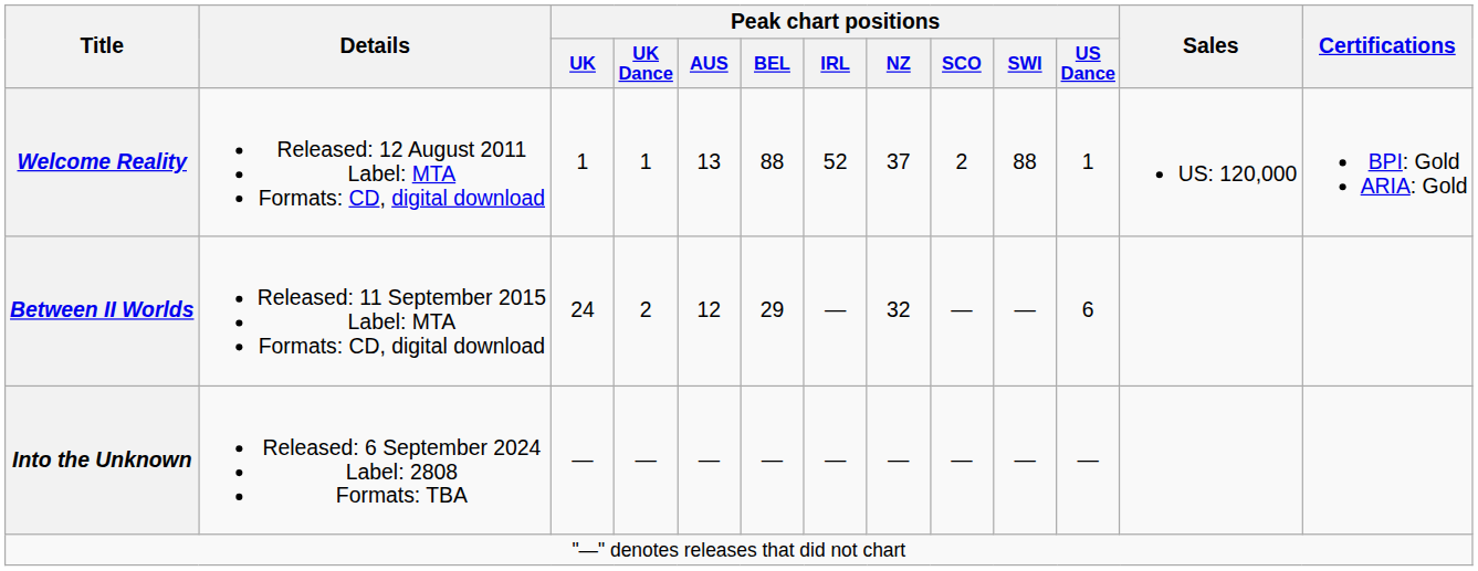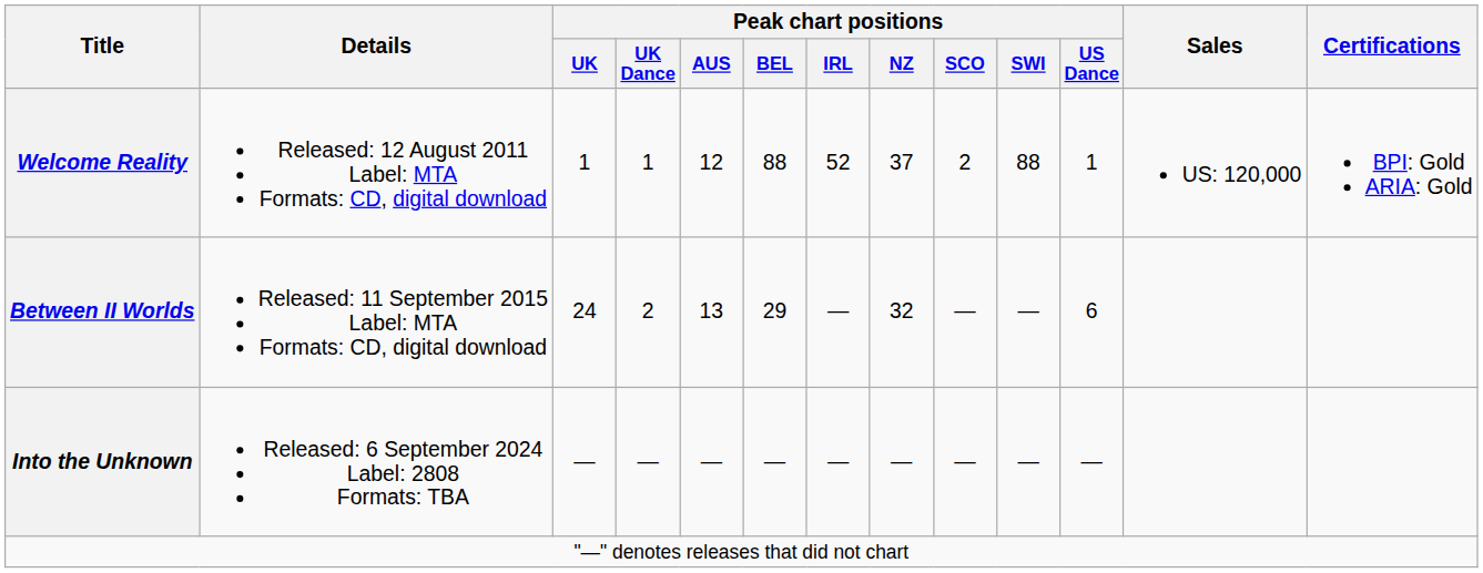Welcome Reality | Peak chart positions / AUS: 13 -> 12
Between II Worlds | Peak chart positions / AUS: 12 -> 13
